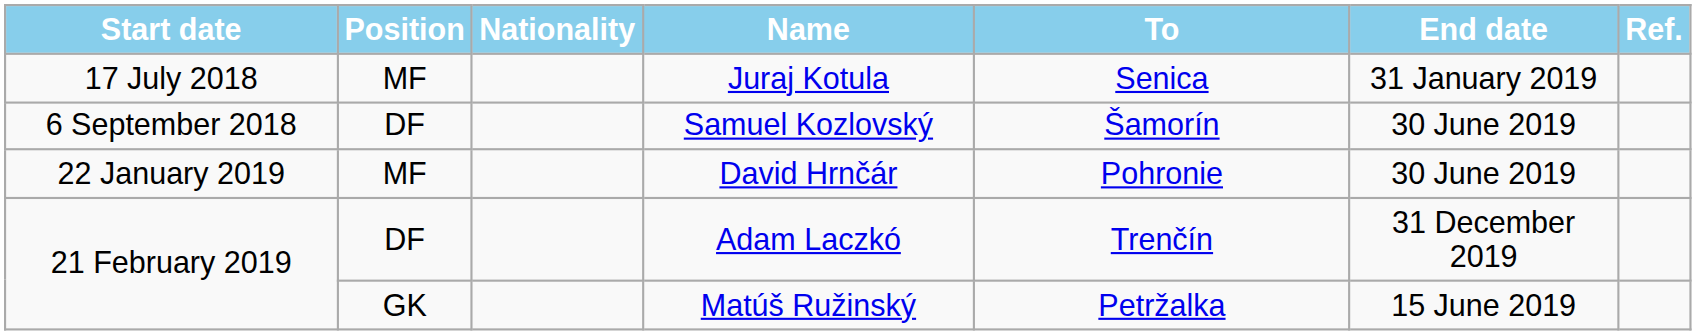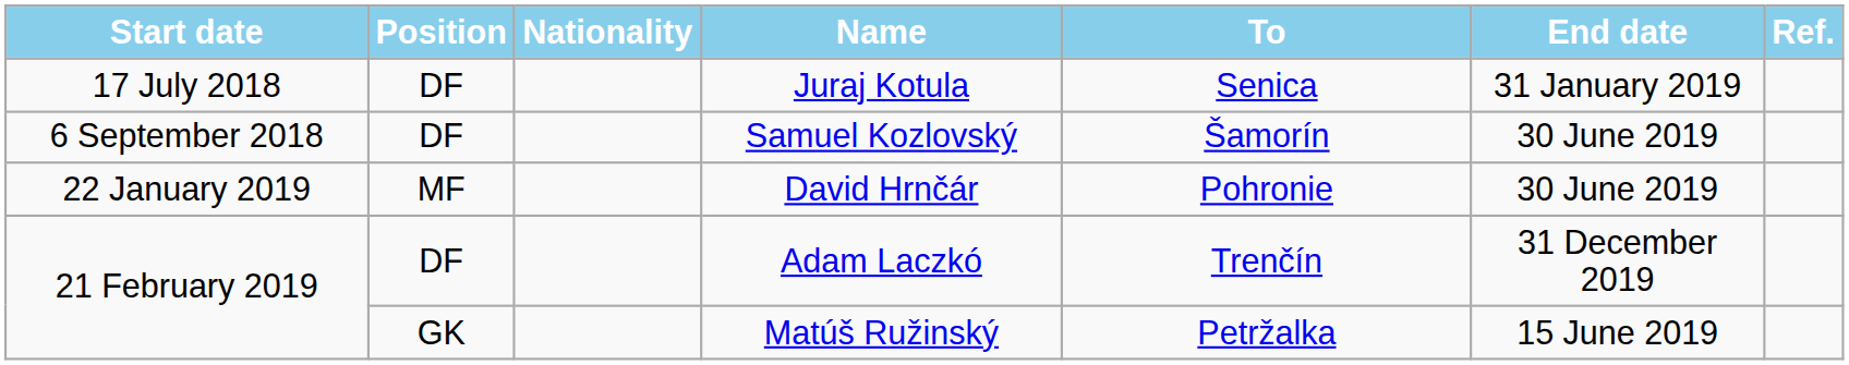Juraj Kotula | Position: MF -> DF
